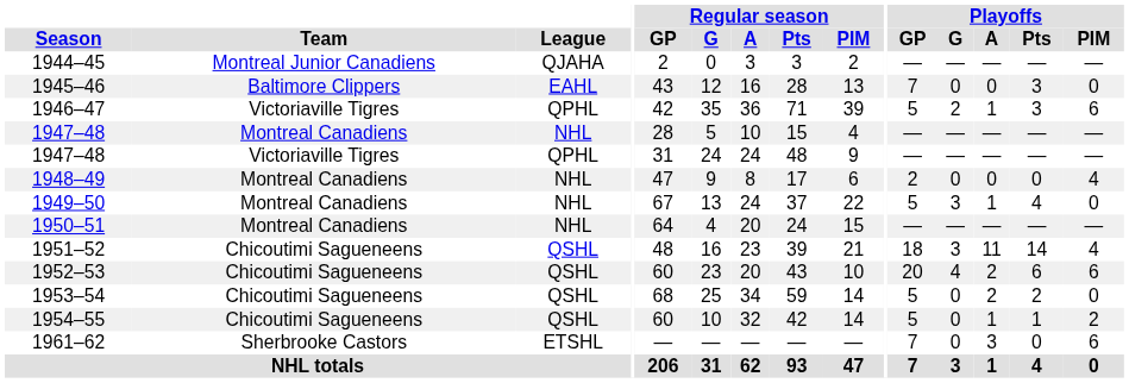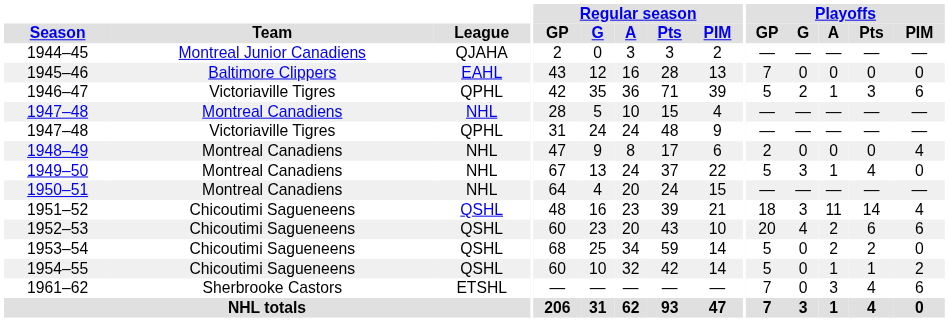1945–46 | Playoffs / Pts: 3 -> 0
1961–62 | Playoffs / Pts: 0 -> 4
